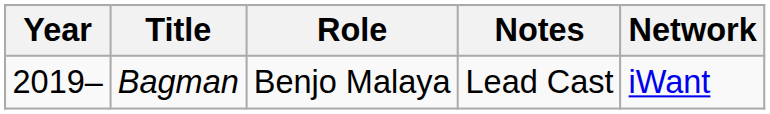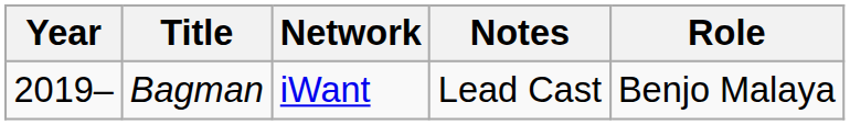columns swapped: Role <-> Network
